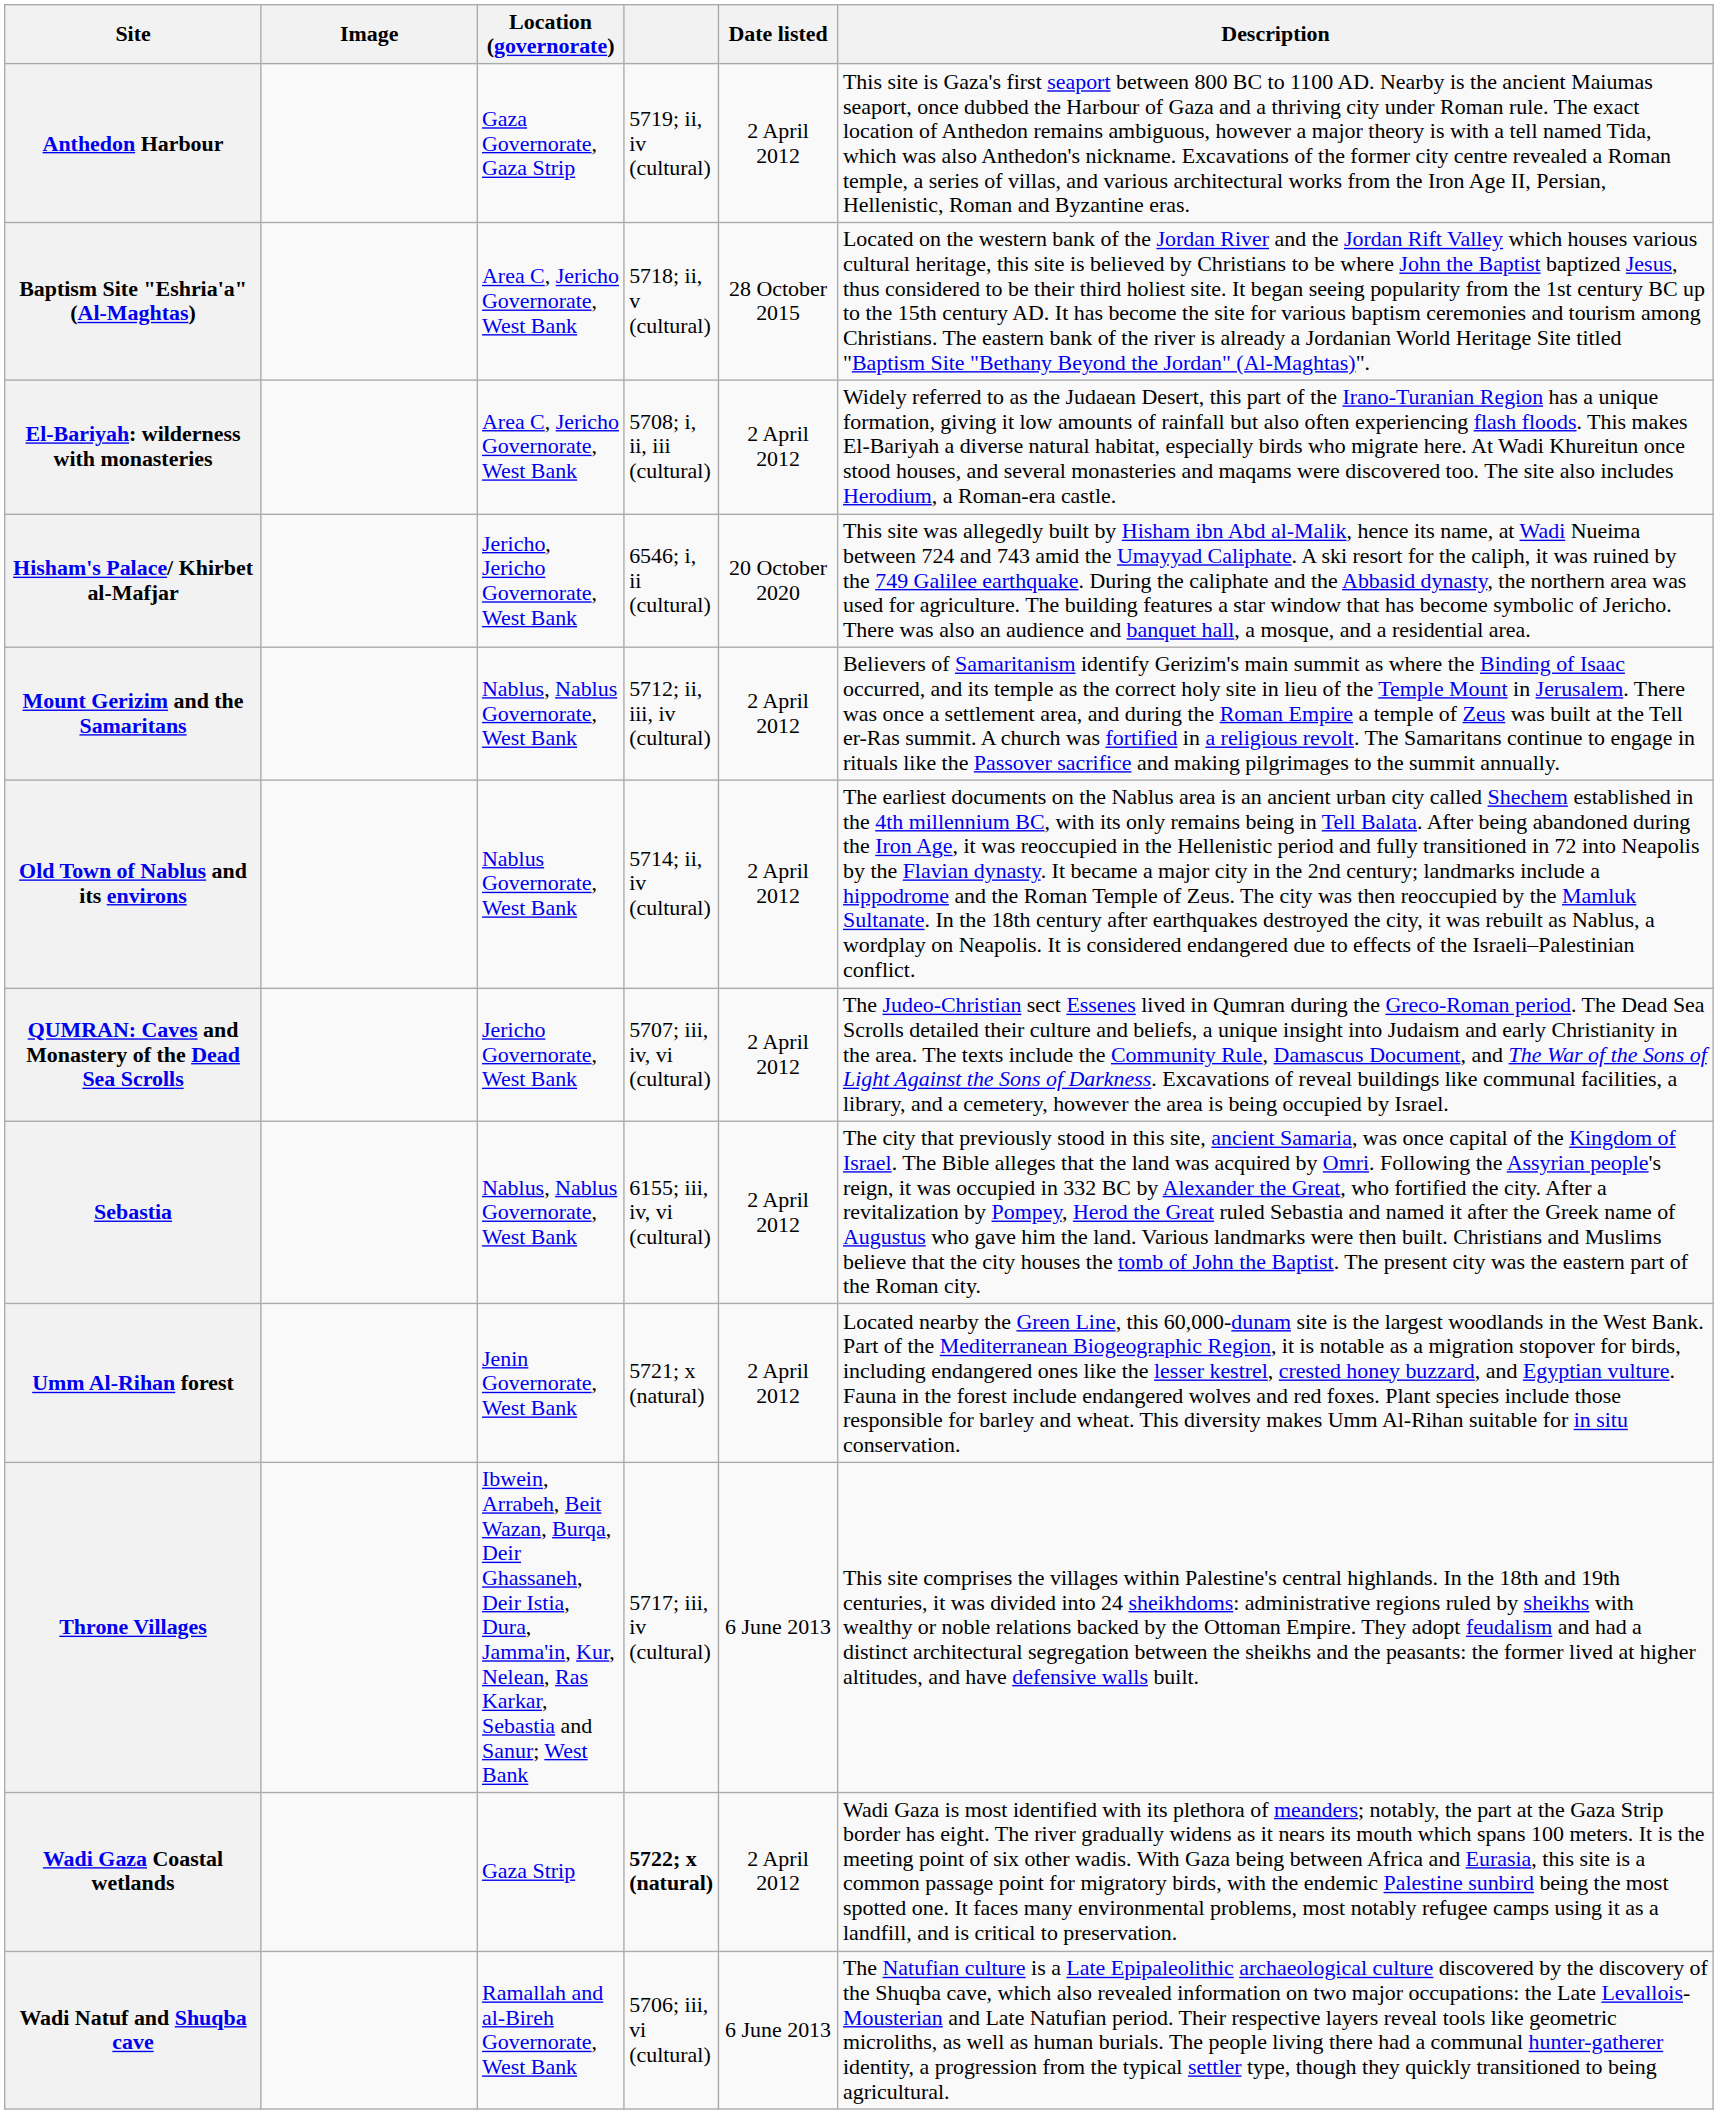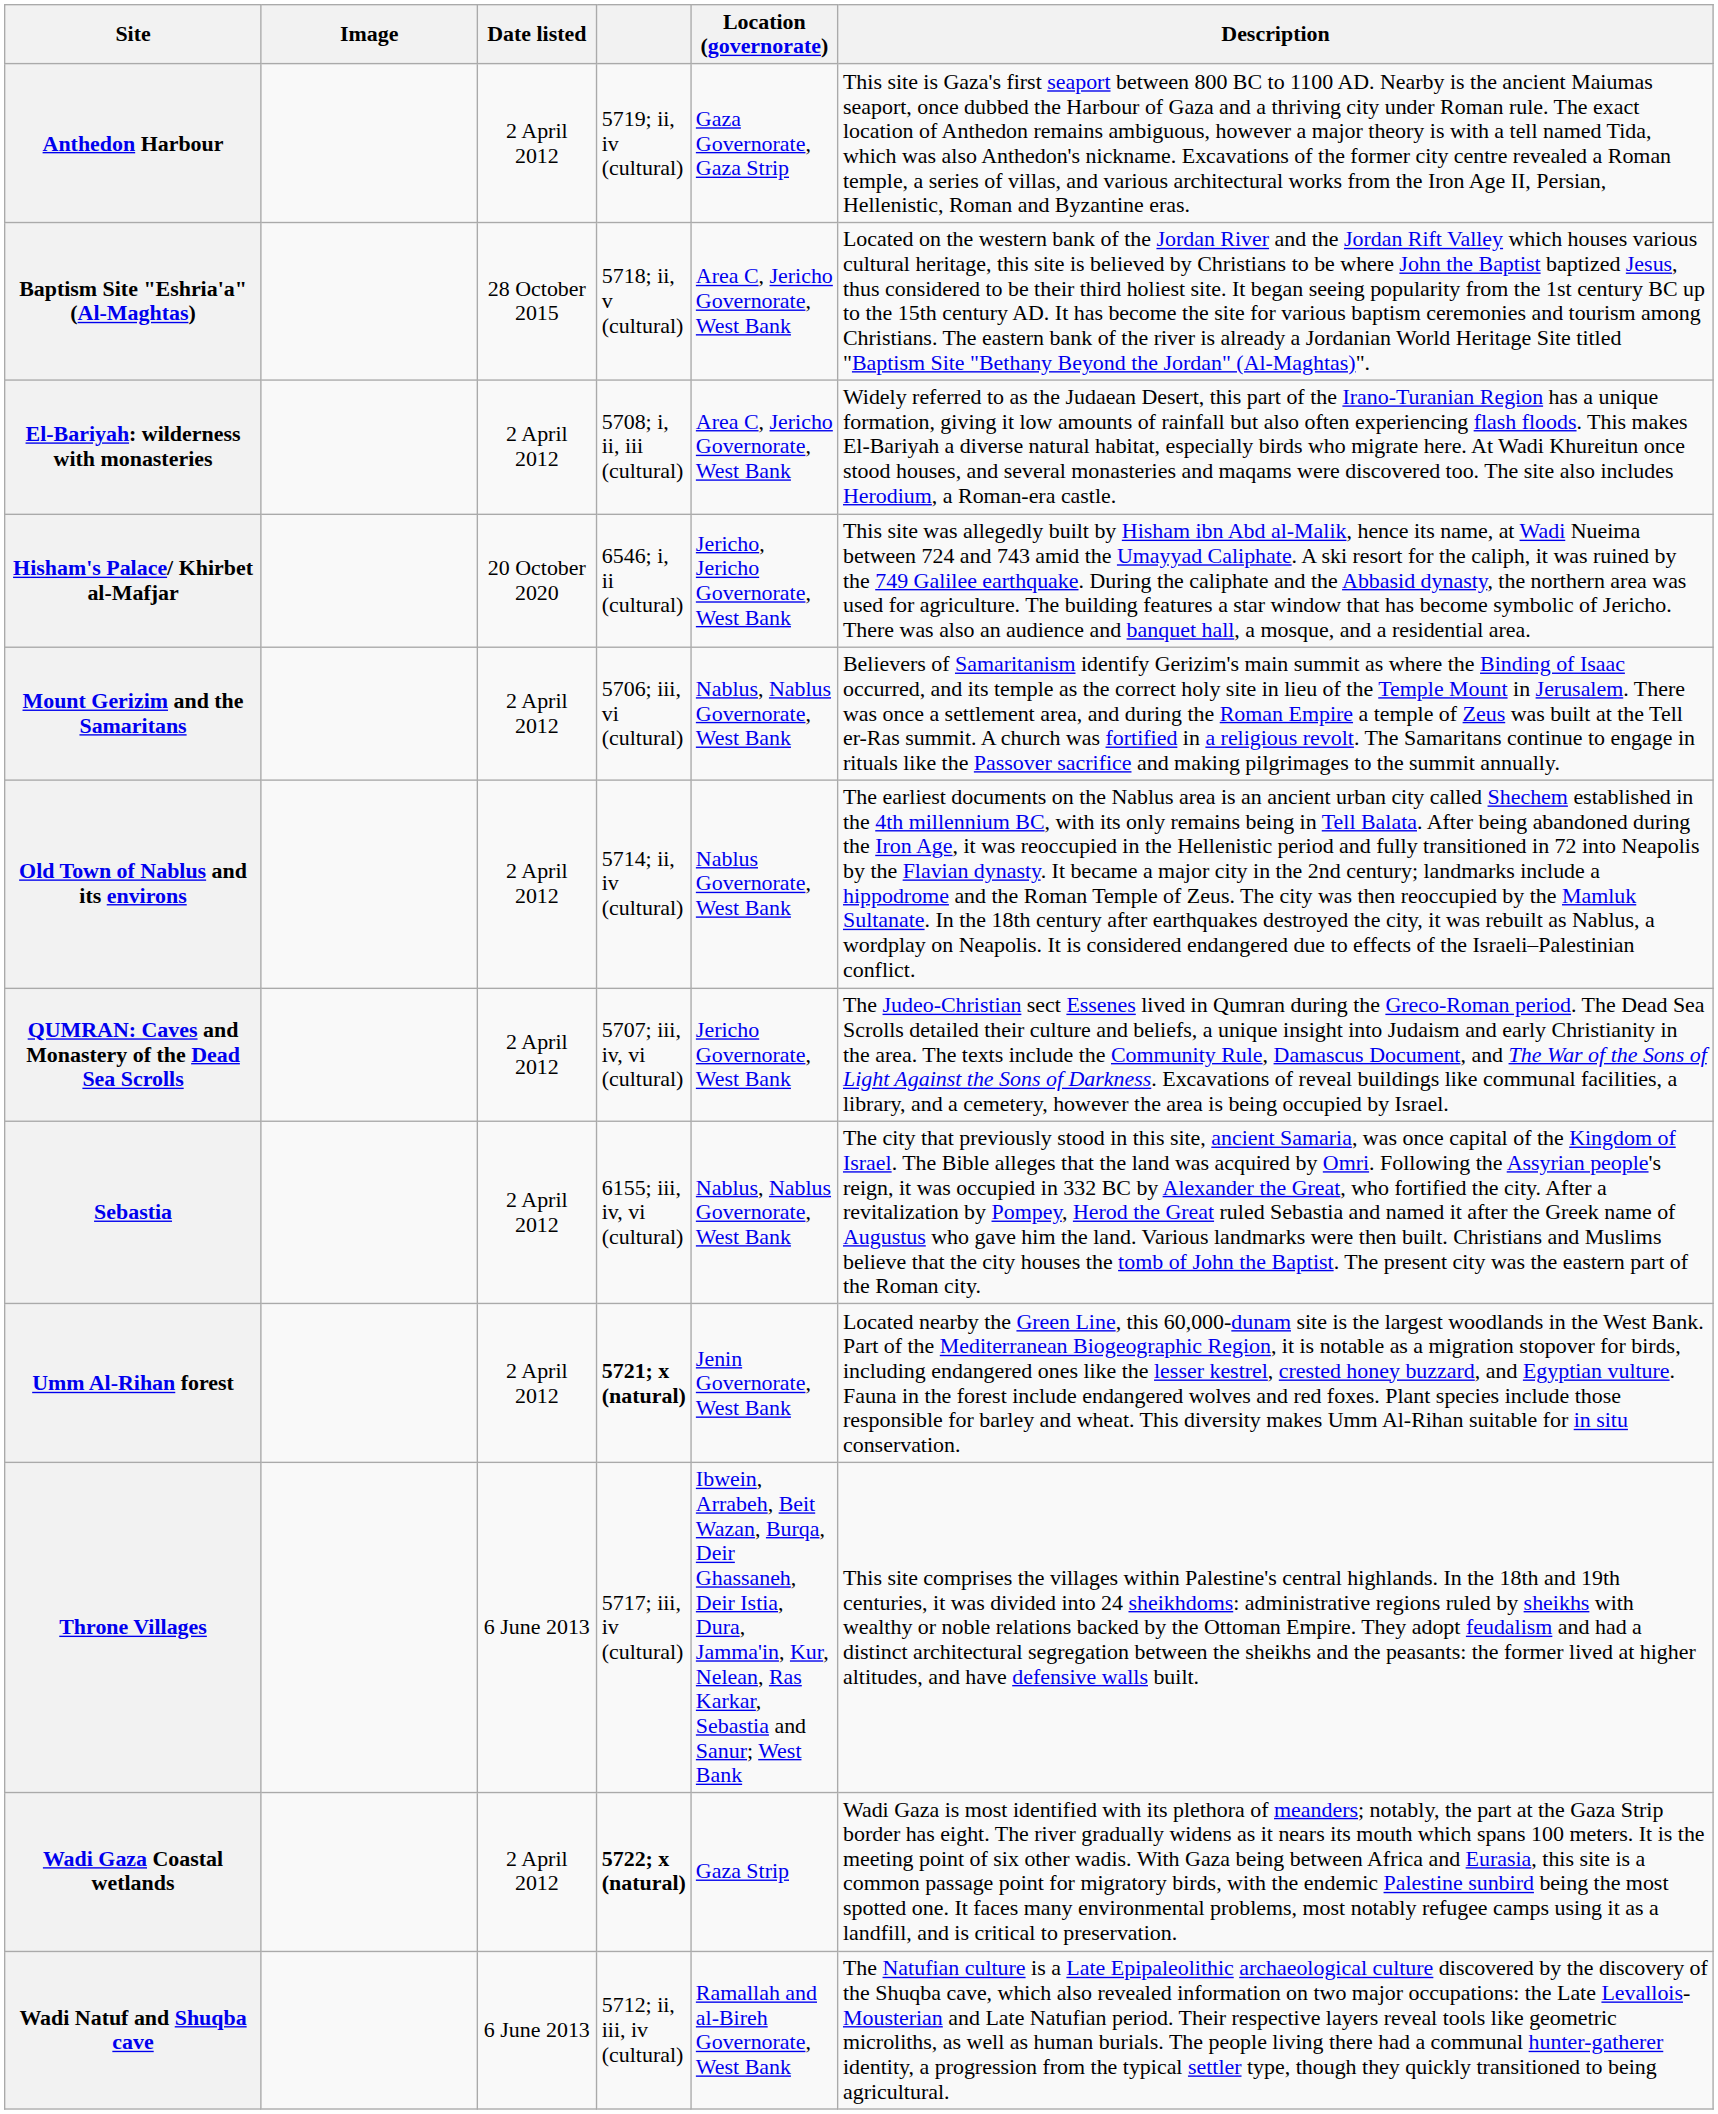columns swapped: Location (governorate) <-> Date listed
Mount Gerizim and the Samaritans | column 4: 5712; ii, iii, iv (cultural) -> 5706; iii, vi (cultural)
Umm Al-Rihan forest | column 4: normal -> bold
Wadi Natuf and Shuqba cave | column 4: 5706; iii, vi (cultural) -> 5712; ii, iii, iv (cultural)
